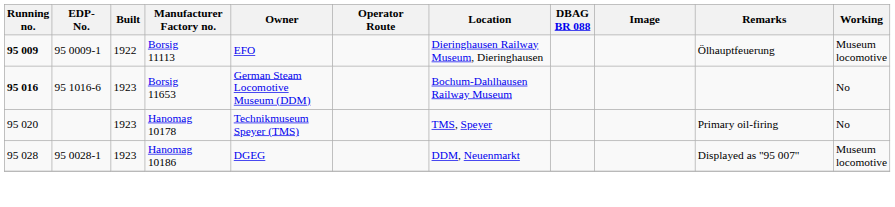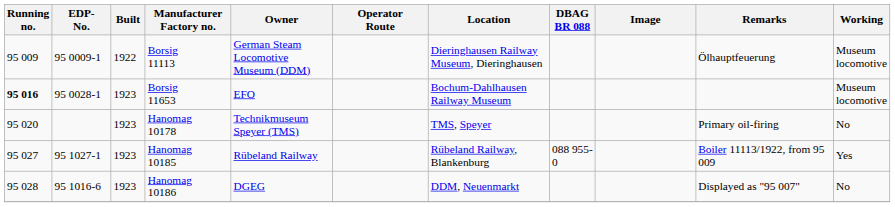Borsig 11113 | Running no.: bold -> normal
Borsig 11113 | Owner: EFO -> German Steam Locomotive Museum (DDM)
Borsig 11653 | EDP- No.: 95 1016-6 -> 95 0028-1
Borsig 11653 | Owner: German Steam Locomotive Museum (DDM) -> EFO
Borsig 11653 | Working: No -> Museum locomotive
+ row: 95 027 | 95 1027-1 | 1923 | Hanomag 10185 | Rübeland Railway | Rübeland Railway, Blankenburg | 088 955-0 | Boiler 11113/1922, from 95 009 | Yes
Hanomag 10186 | EDP- No.: 95 0028-1 -> 95 1016-6
Hanomag 10186 | Working: Museum locomotive -> No
